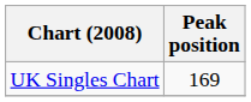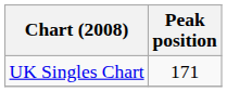UK Singles Chart | Peak position: 169 -> 171
